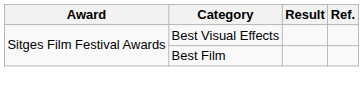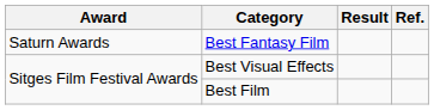+ row: Saturn Awards | Best Fantasy Film
